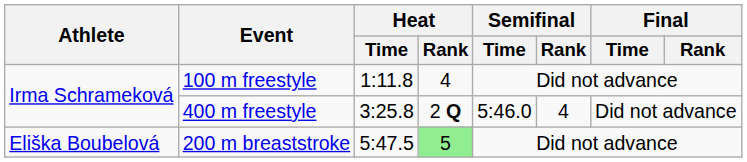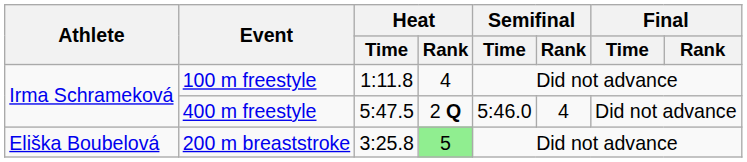400 m freestyle | Heat / Time: 3:25.8 -> 5:47.5
200 m breaststroke | Heat / Time: 5:47.5 -> 3:25.8
